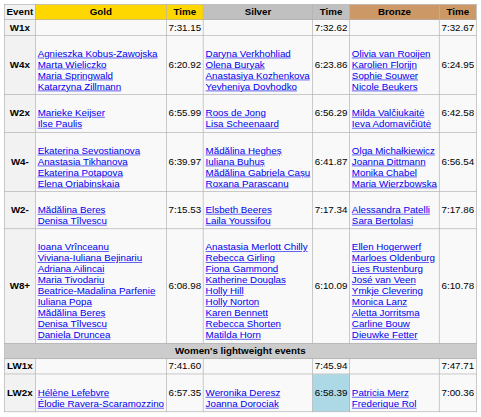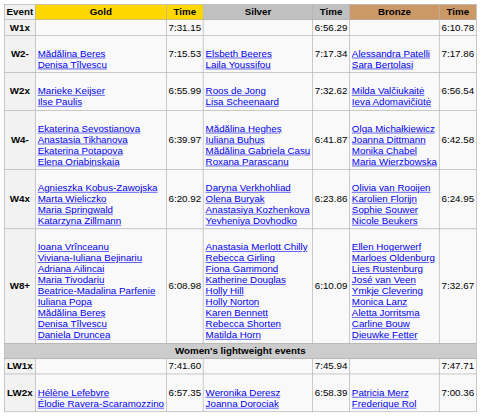W1x | column 5: 7:32.62 -> 6:56.29
W1x | column 7: 7:32.67 -> 6:10.78
rows swapped: W2- <-> W4x
W2x | column 5: 6:56.29 -> 7:32.62
W2x | column 7: 6:42.58 -> 6:56.54
W4- | column 7: 6:56.54 -> 6:42.58
W8+ | column 7: 6:10.78 -> 7:32.67
LW2x | column 5: lightblue background -> no background
